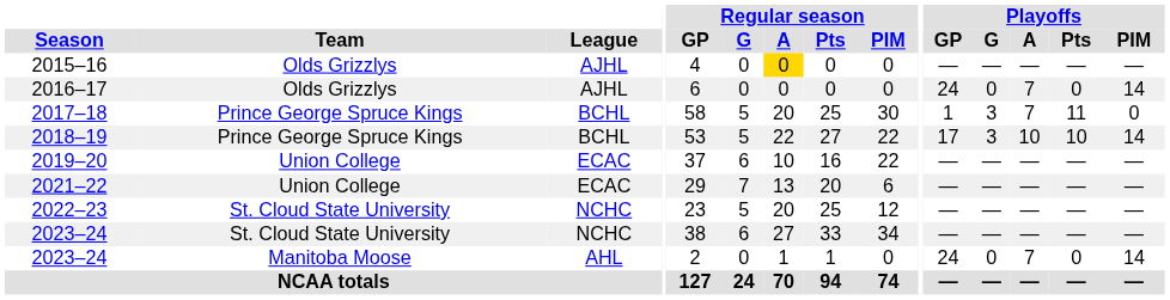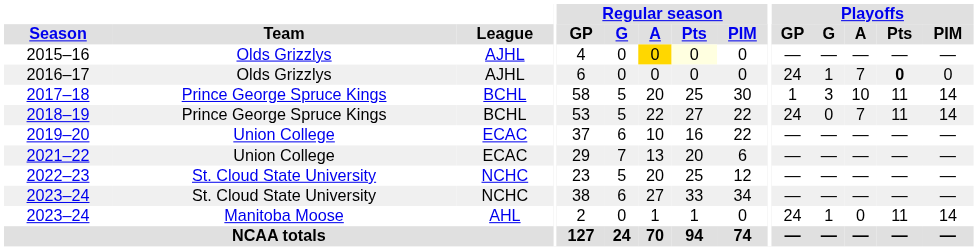2015–16 | Regular season / Pts: no background -> lightyellow background
2016–17 | Playoffs / G: 0 -> 1
2016–17 | Playoffs / Pts: normal -> bold
2016–17 | Playoffs / PIM: 14 -> 0
2017–18 | Playoffs / A: 7 -> 10
2017–18 | Playoffs / PIM: 0 -> 14
2018–19 | Playoffs / GP: 17 -> 24
2018–19 | Playoffs / G: 3 -> 0
2018–19 | Playoffs / A: 10 -> 7
2018–19 | Playoffs / Pts: 10 -> 11
2023–24 / Manitoba Moose | Playoffs / G: 0 -> 1
2023–24 / Manitoba Moose | Playoffs / A: 7 -> 0
2023–24 / Manitoba Moose | Playoffs / Pts: 0 -> 11
